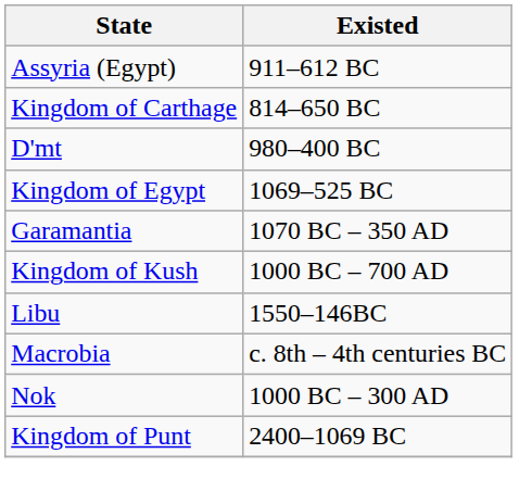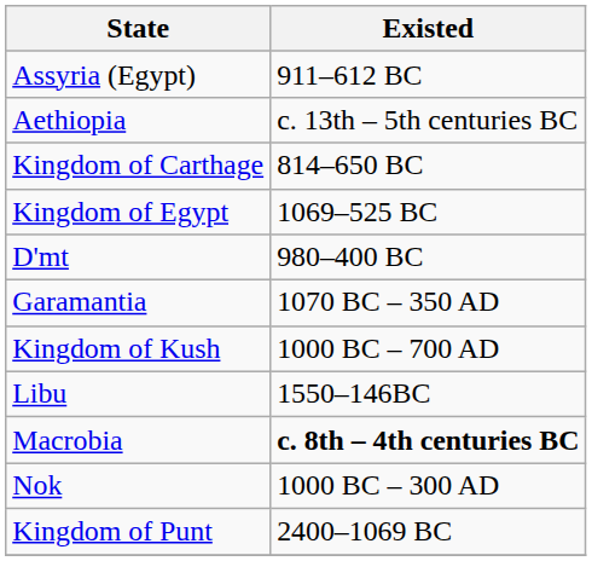+ row: Aethiopia | c. 13th – 5th centuries BC
rows swapped: D'mt <-> Kingdom of Egypt
Macrobia | Existed: normal -> bold
